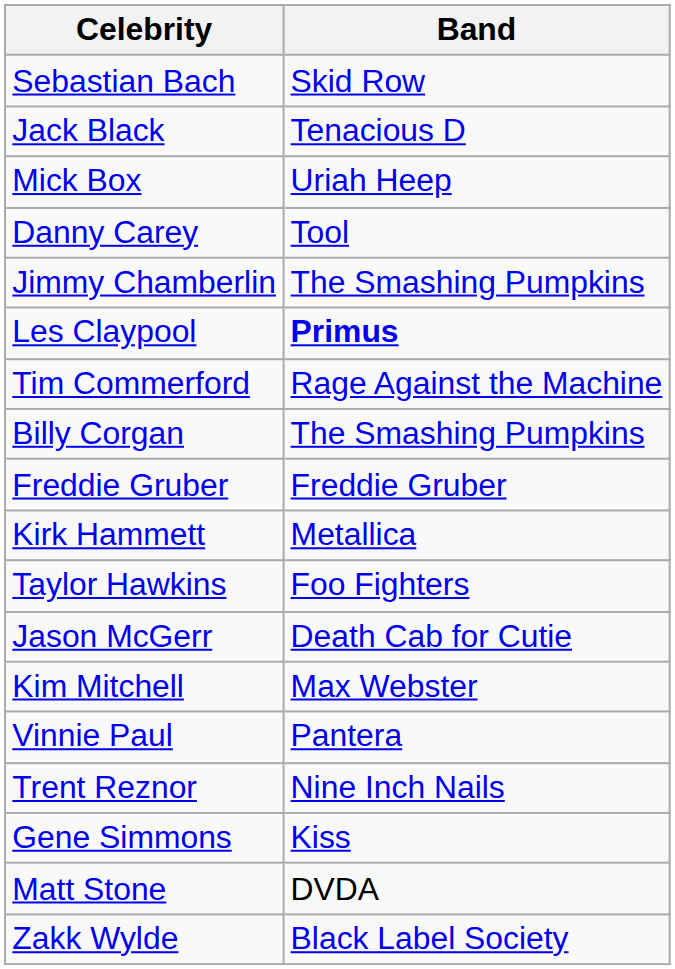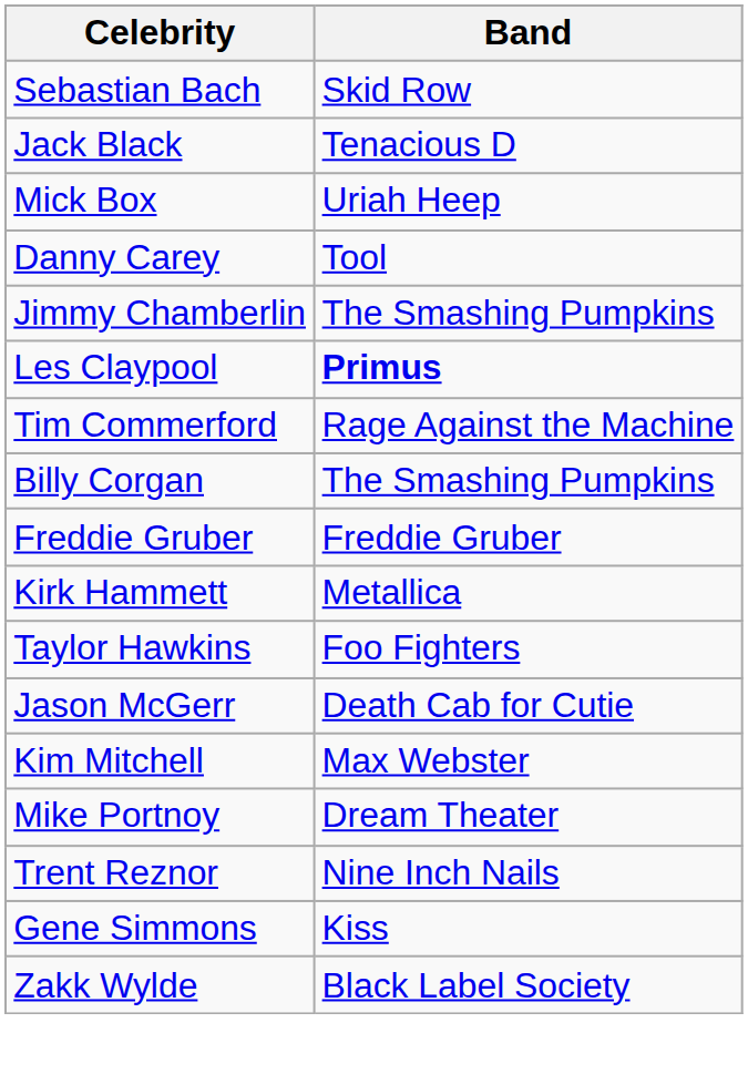- row: Vinnie Paul | Pantera
+ row: Mike Portnoy | Dream Theater
- row: Matt Stone | DVDA
